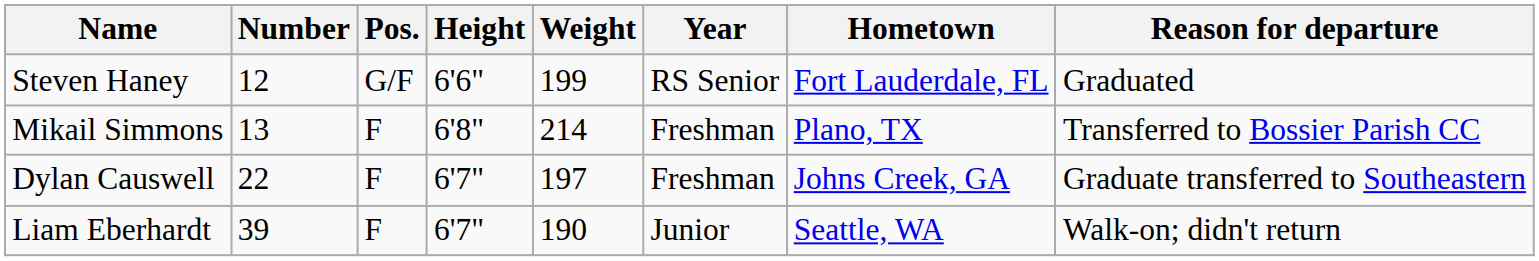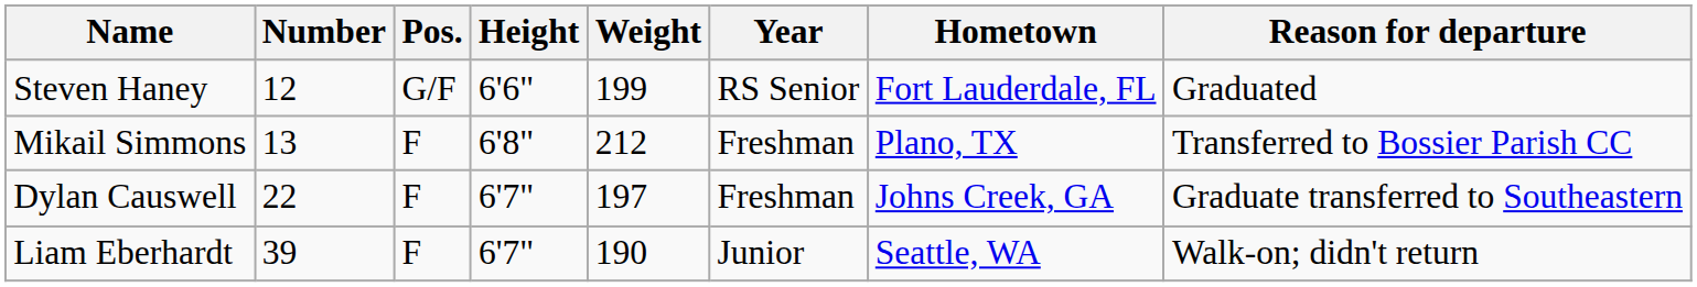Mikail Simmons | Weight: 214 -> 212
